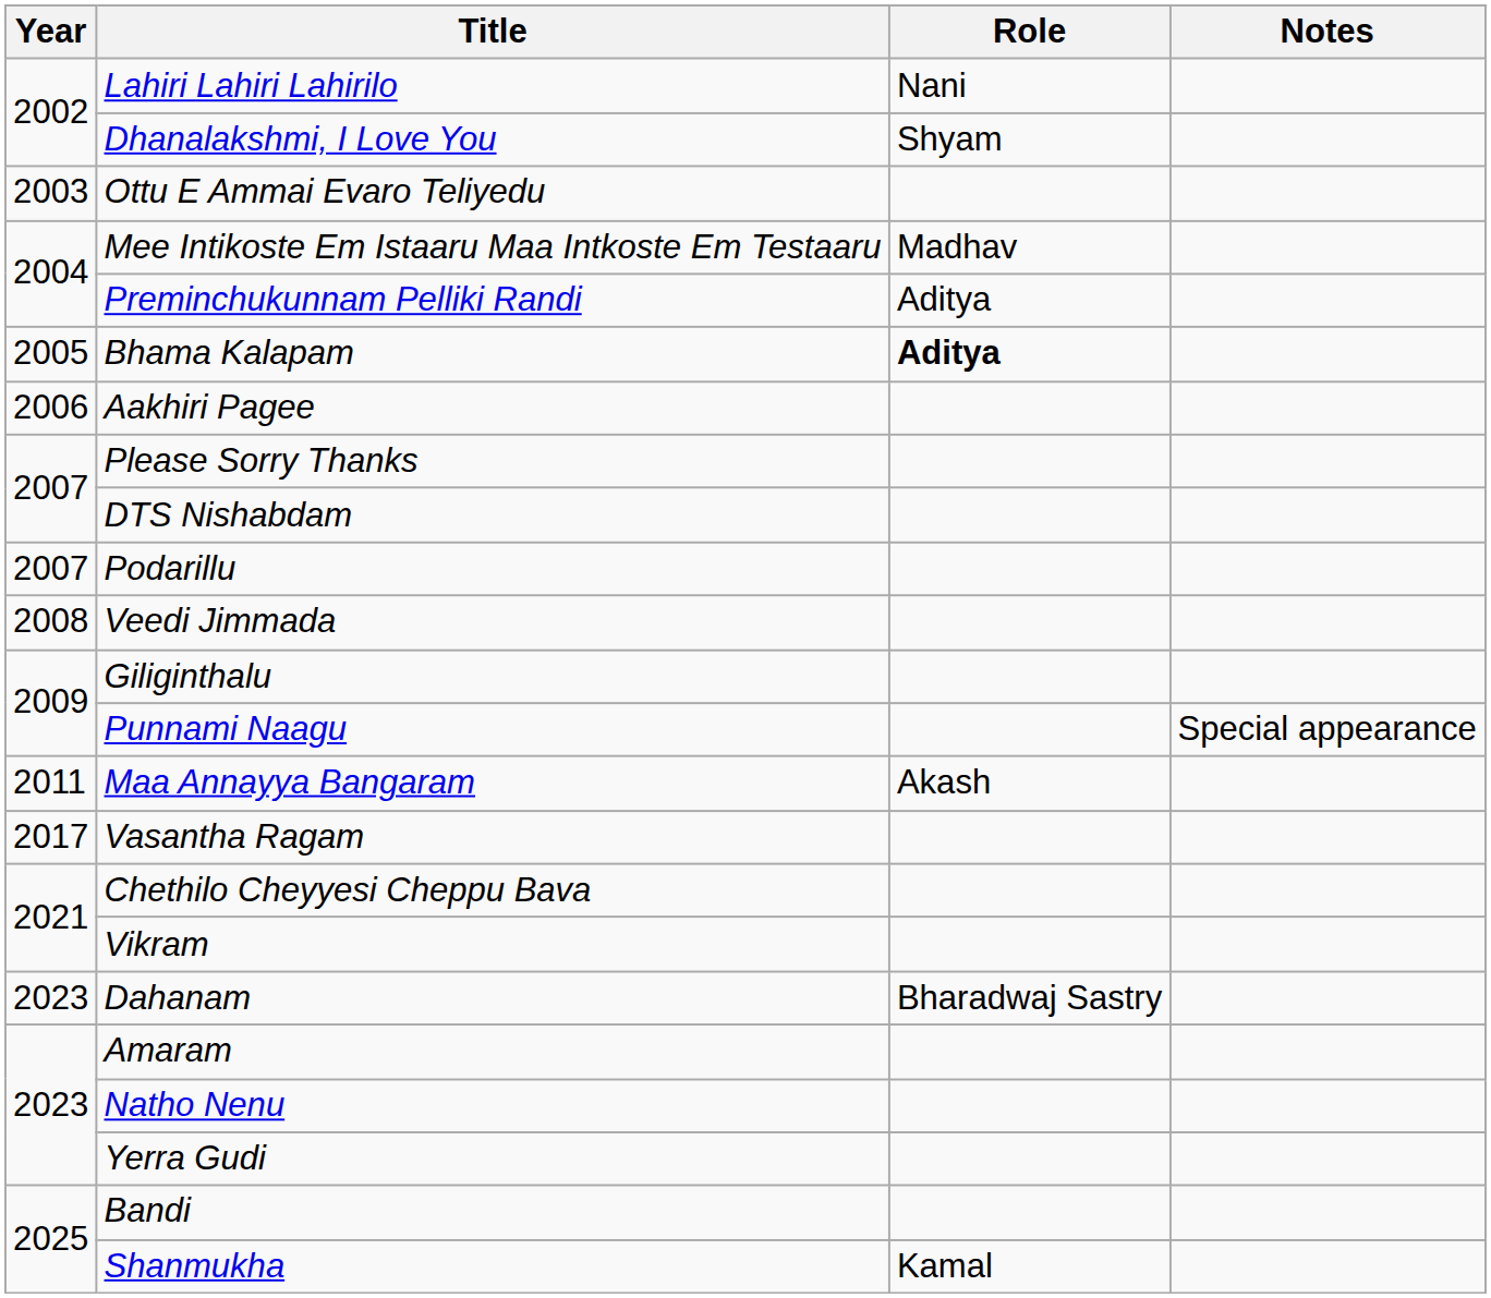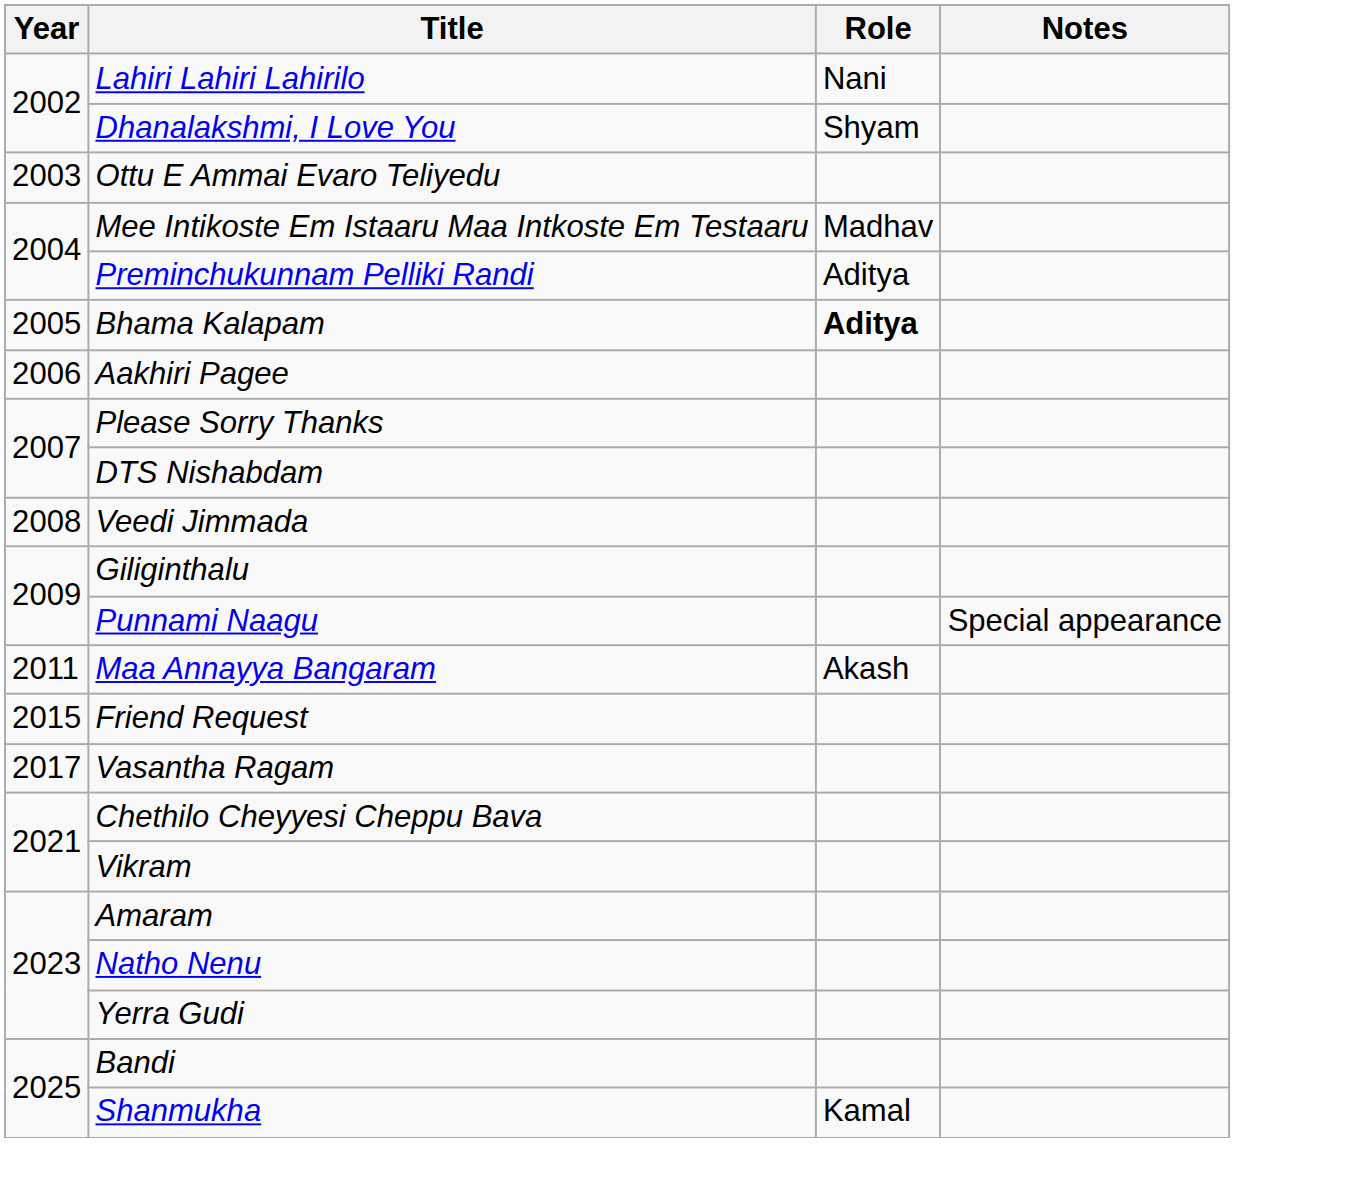- row: 2007 | Podarillu
+ row: 2015 | Friend Request
- row: 2023 | Dahanam | Bharadwaj Sastry
